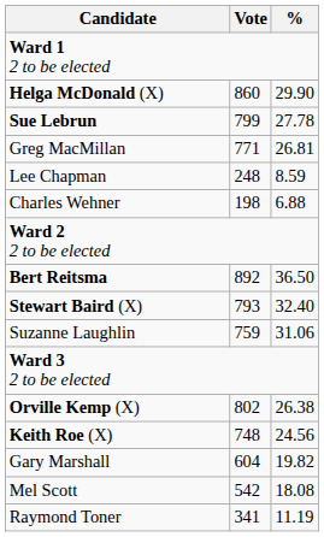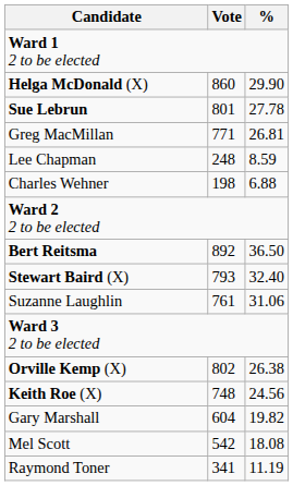Sue Lebrun | Vote: 799 -> 801
Suzanne Laughlin | Vote: 759 -> 761
